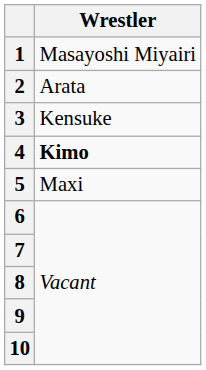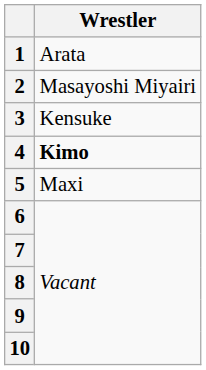1 | Wrestler: Masayoshi Miyairi -> Arata
2 | Wrestler: Arata -> Masayoshi Miyairi
